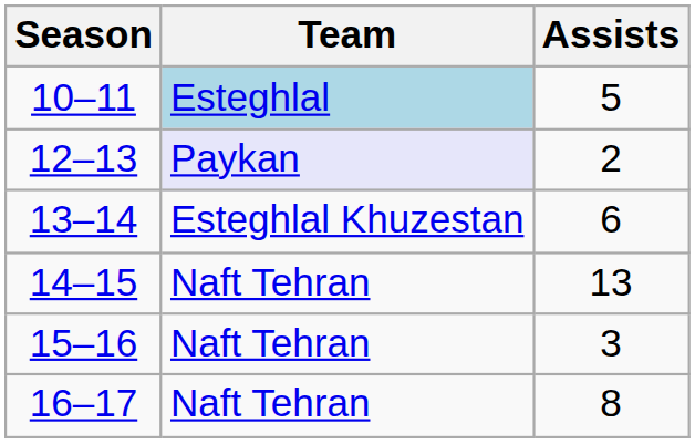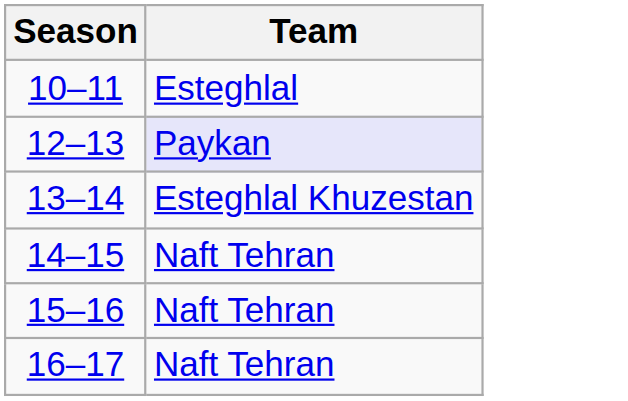- column: Assists | 5 | 2 | 6 | 13 | 3 | 8
10–11 | Team: lightblue background -> no background
